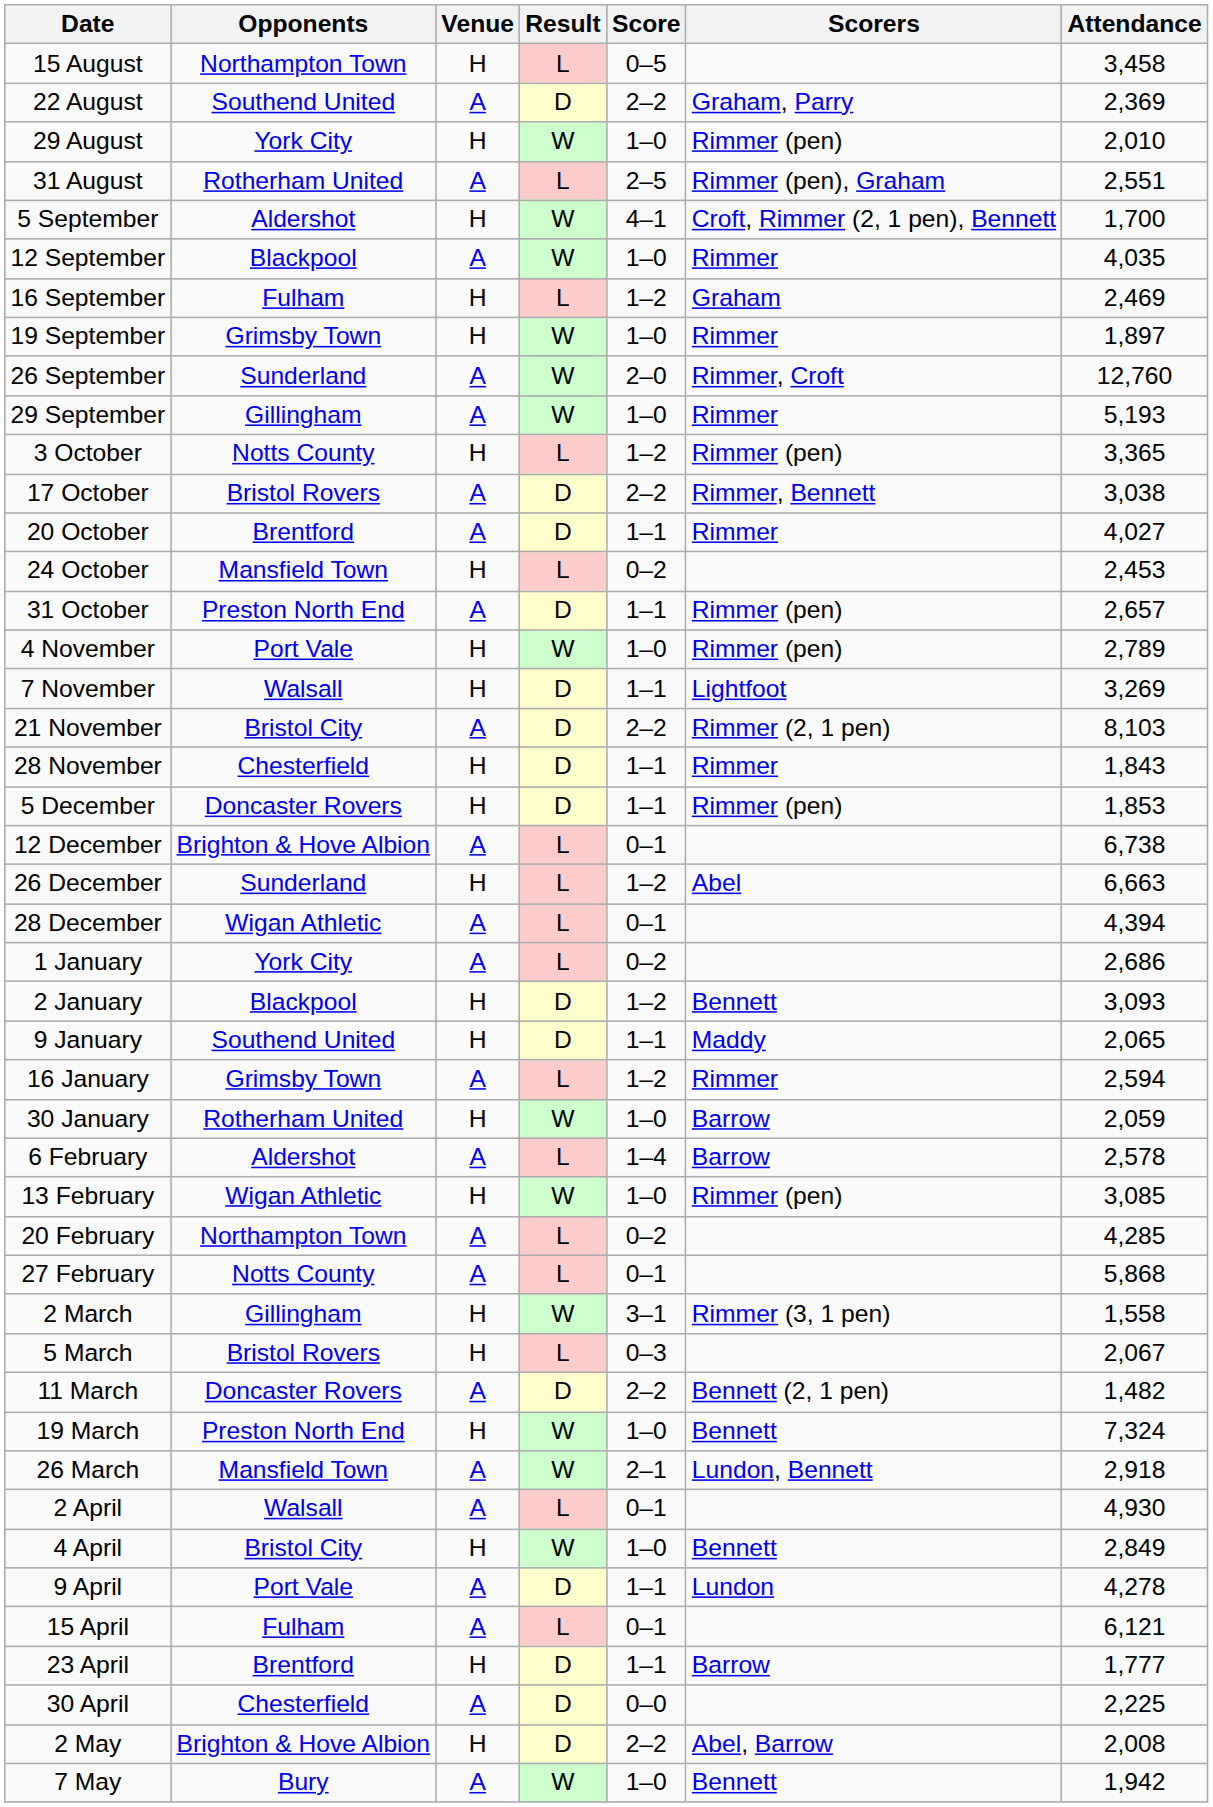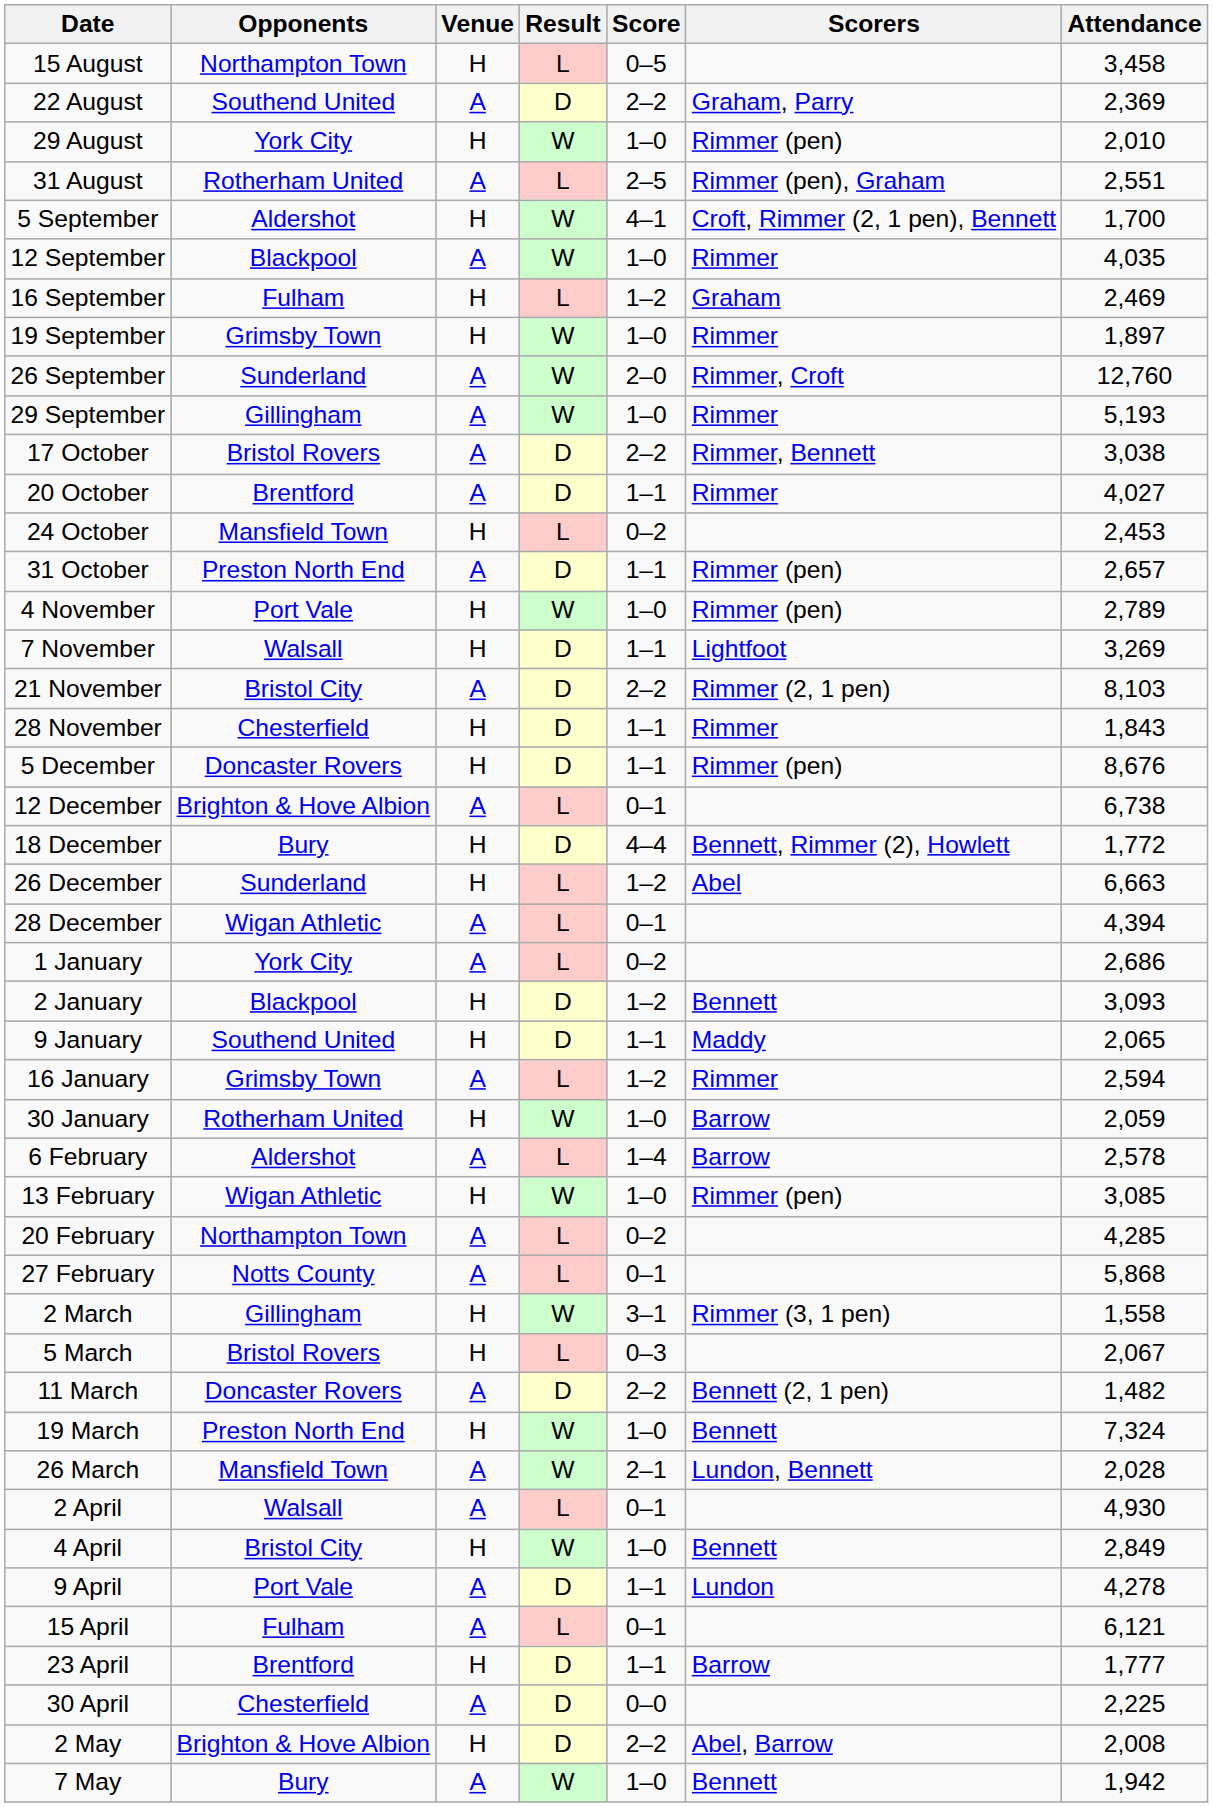- row: 3 October | Notts County | H | L | 1–2 | Rimmer (pen) | 3,365
5 December | Attendance: 1,853 -> 8,676
+ row: 18 December | Bury | H | D | 4–4 | Bennett, Rimmer (2), Howlett | 1,772
26 March | Attendance: 2,918 -> 2,028
